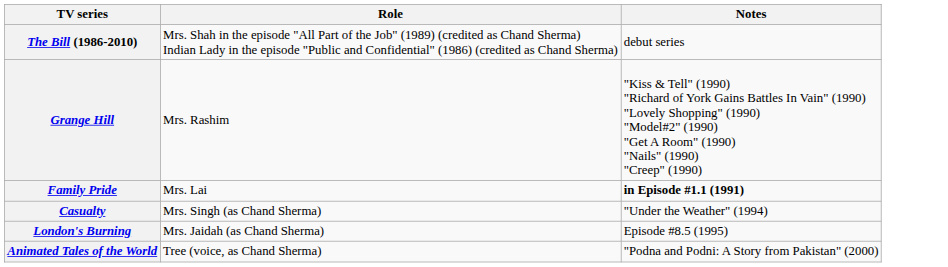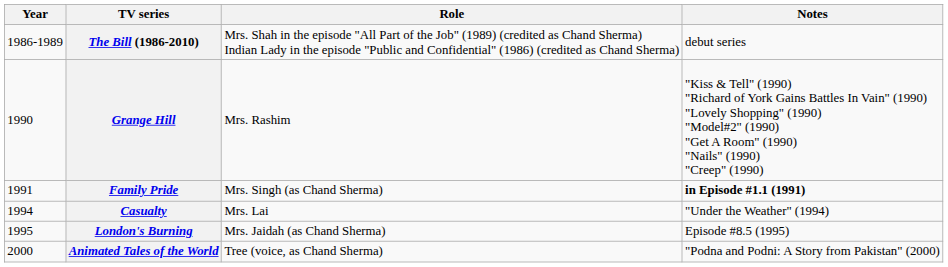+ column: Year | 1986-1989 | 1990 | 1991 | 1994 | 1995 | 2000
Family Pride | Role: Mrs. Lai -> Mrs. Singh (as Chand Sherma)
Casualty | Role: Mrs. Singh (as Chand Sherma) -> Mrs. Lai
